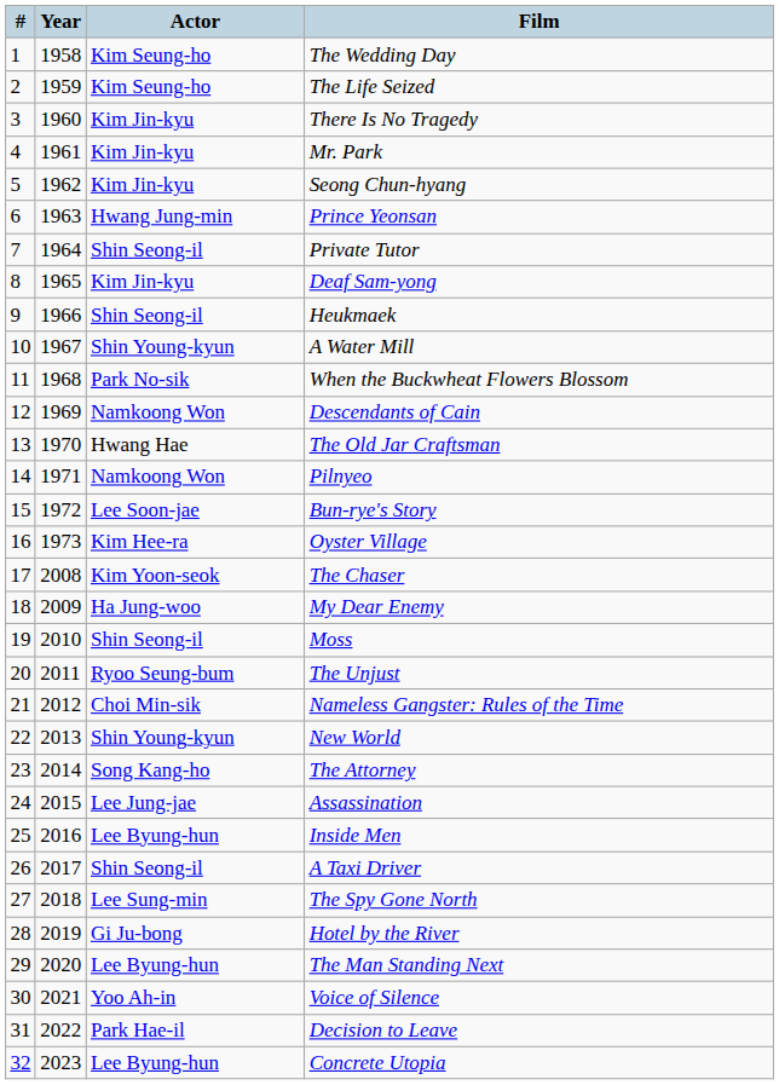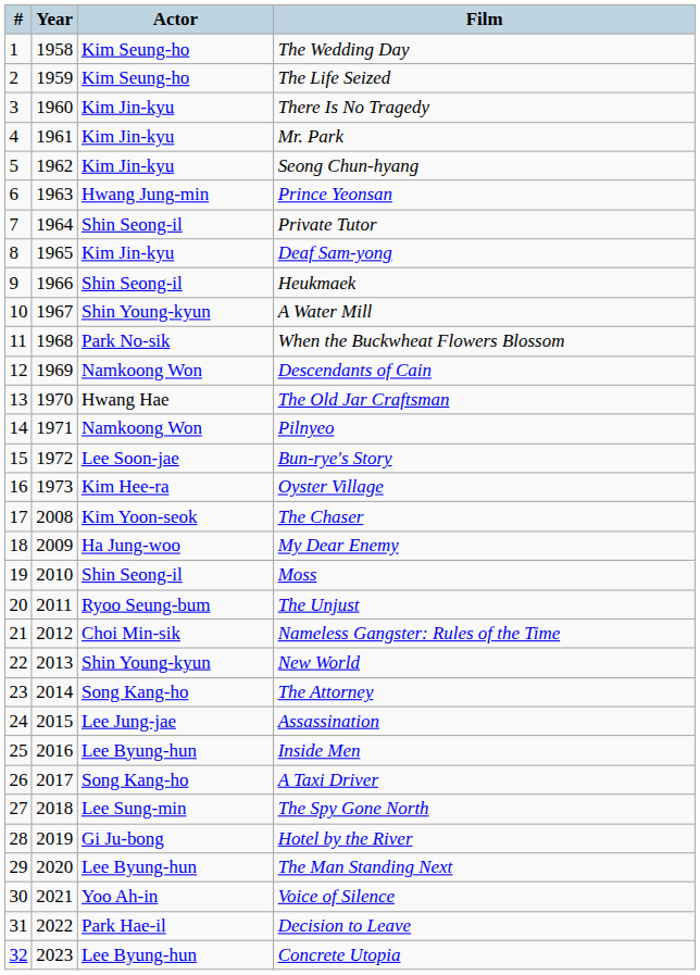A Taxi Driver | Actor: Shin Seong-il -> Song Kang-ho
